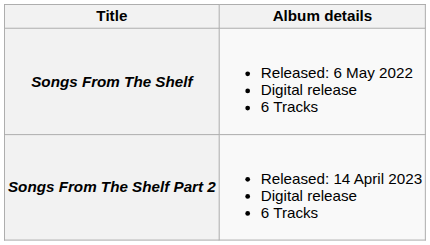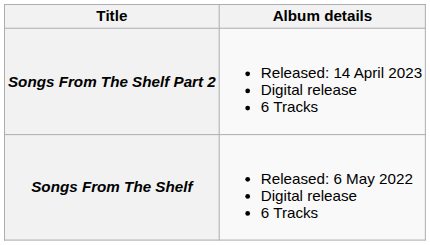rows swapped: Songs From The Shelf <-> Songs From The Shelf Part 2
